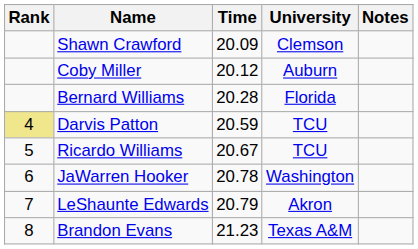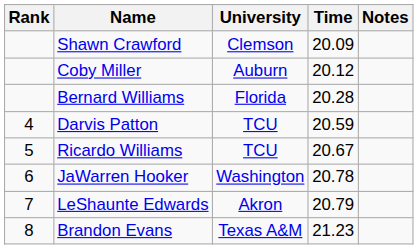columns swapped: University <-> Time
Darvis Patton | Rank: khaki background -> no background
